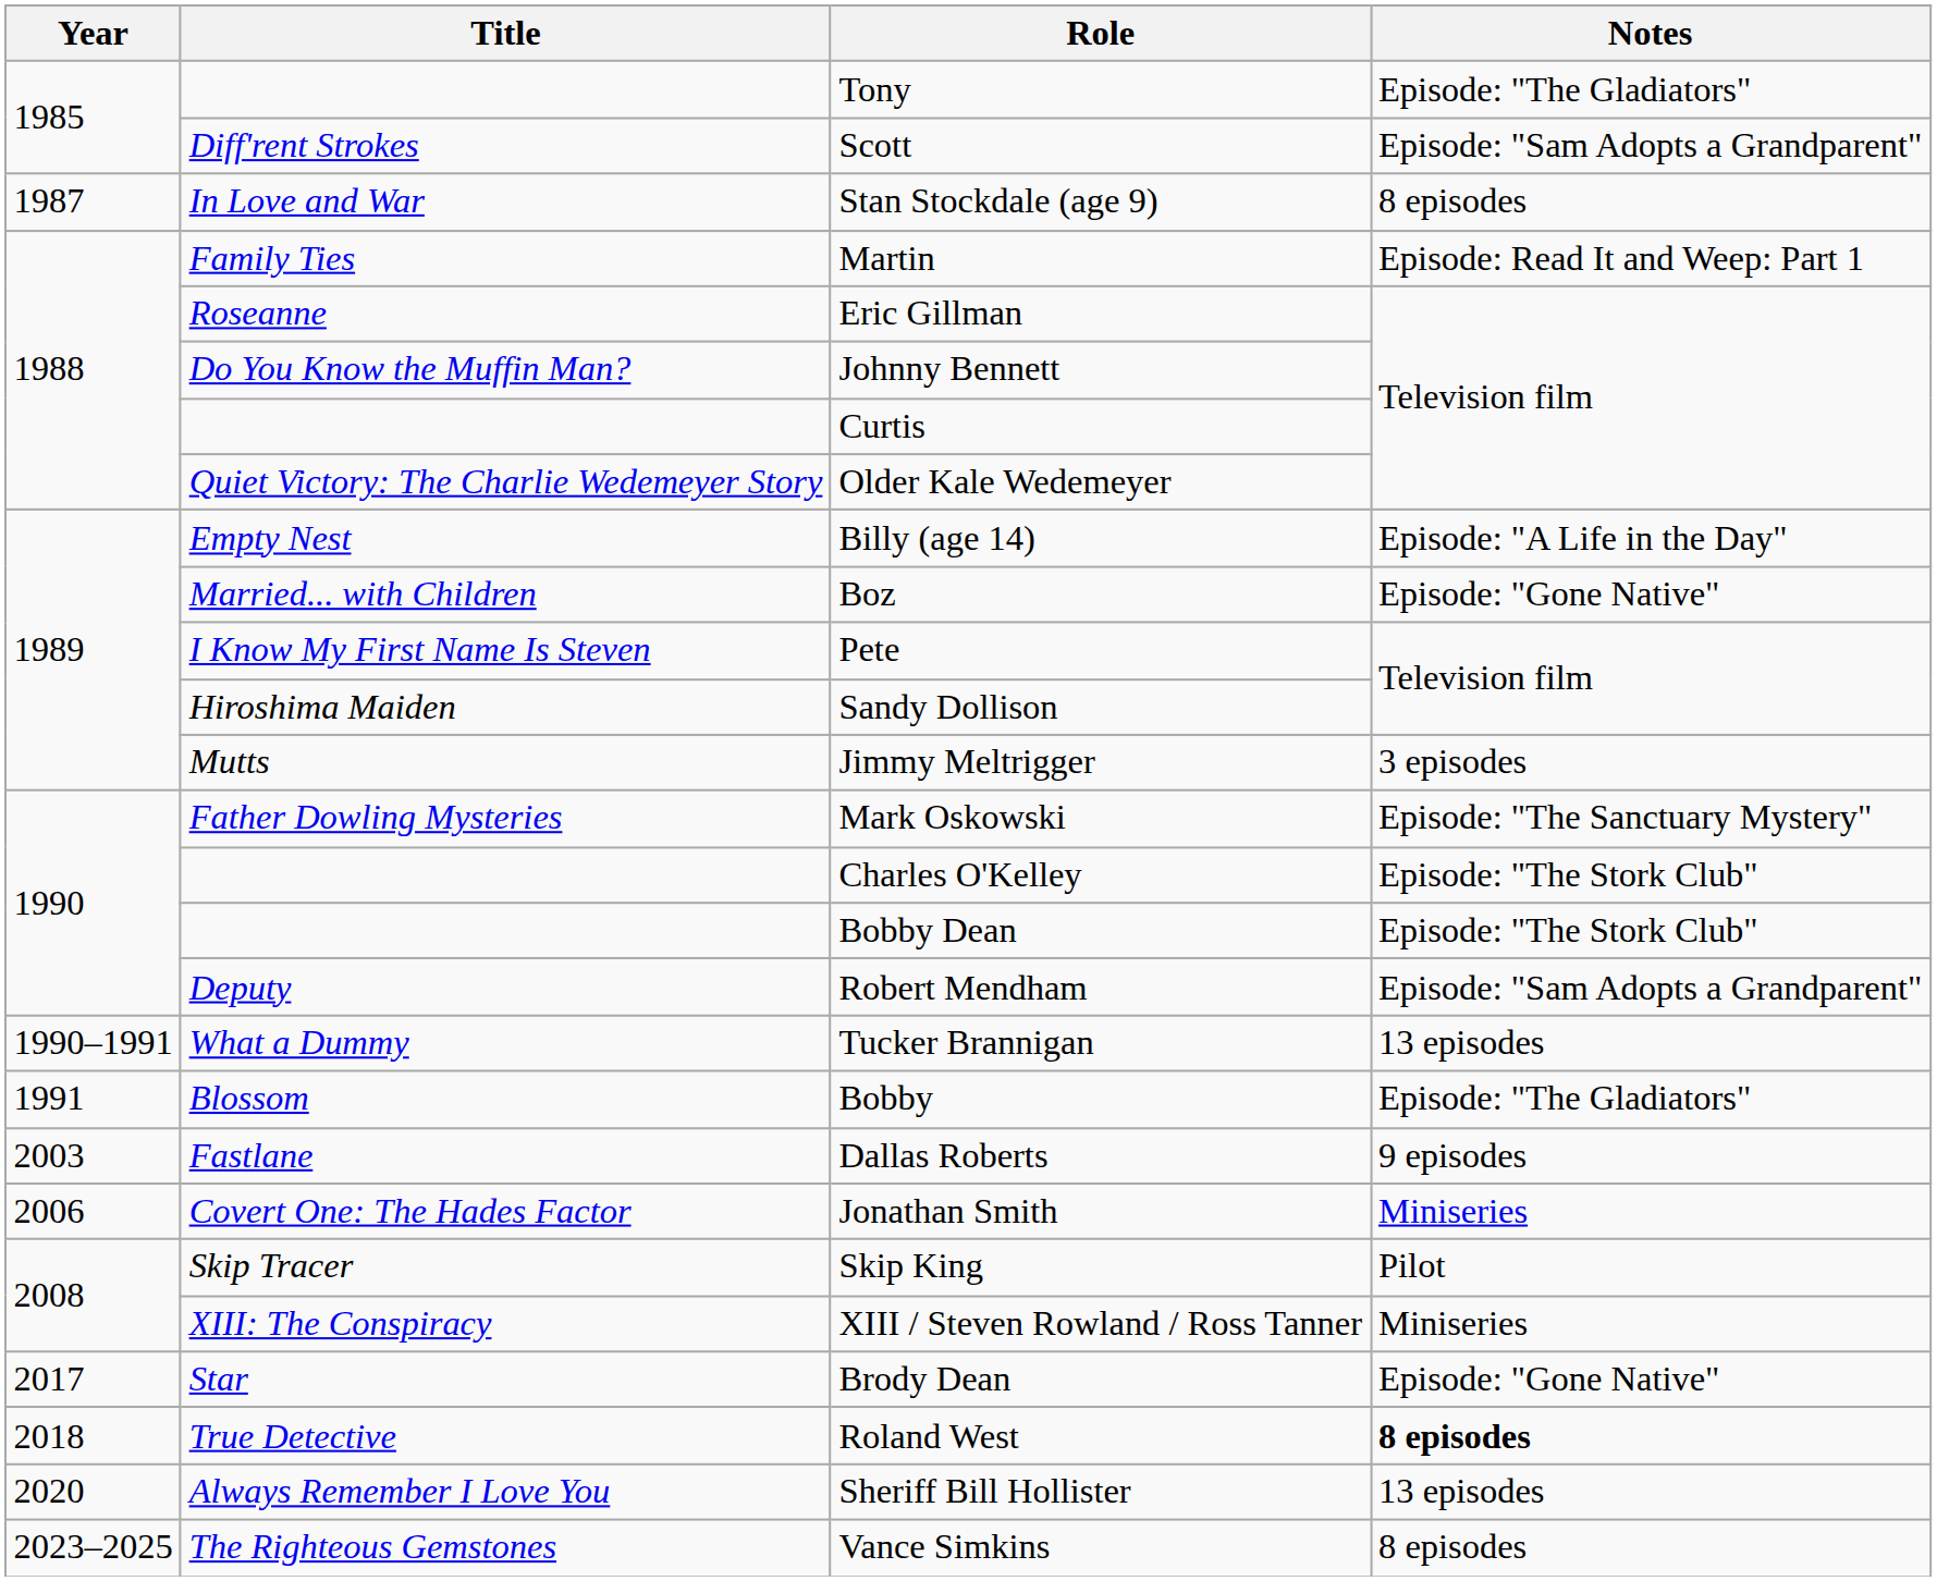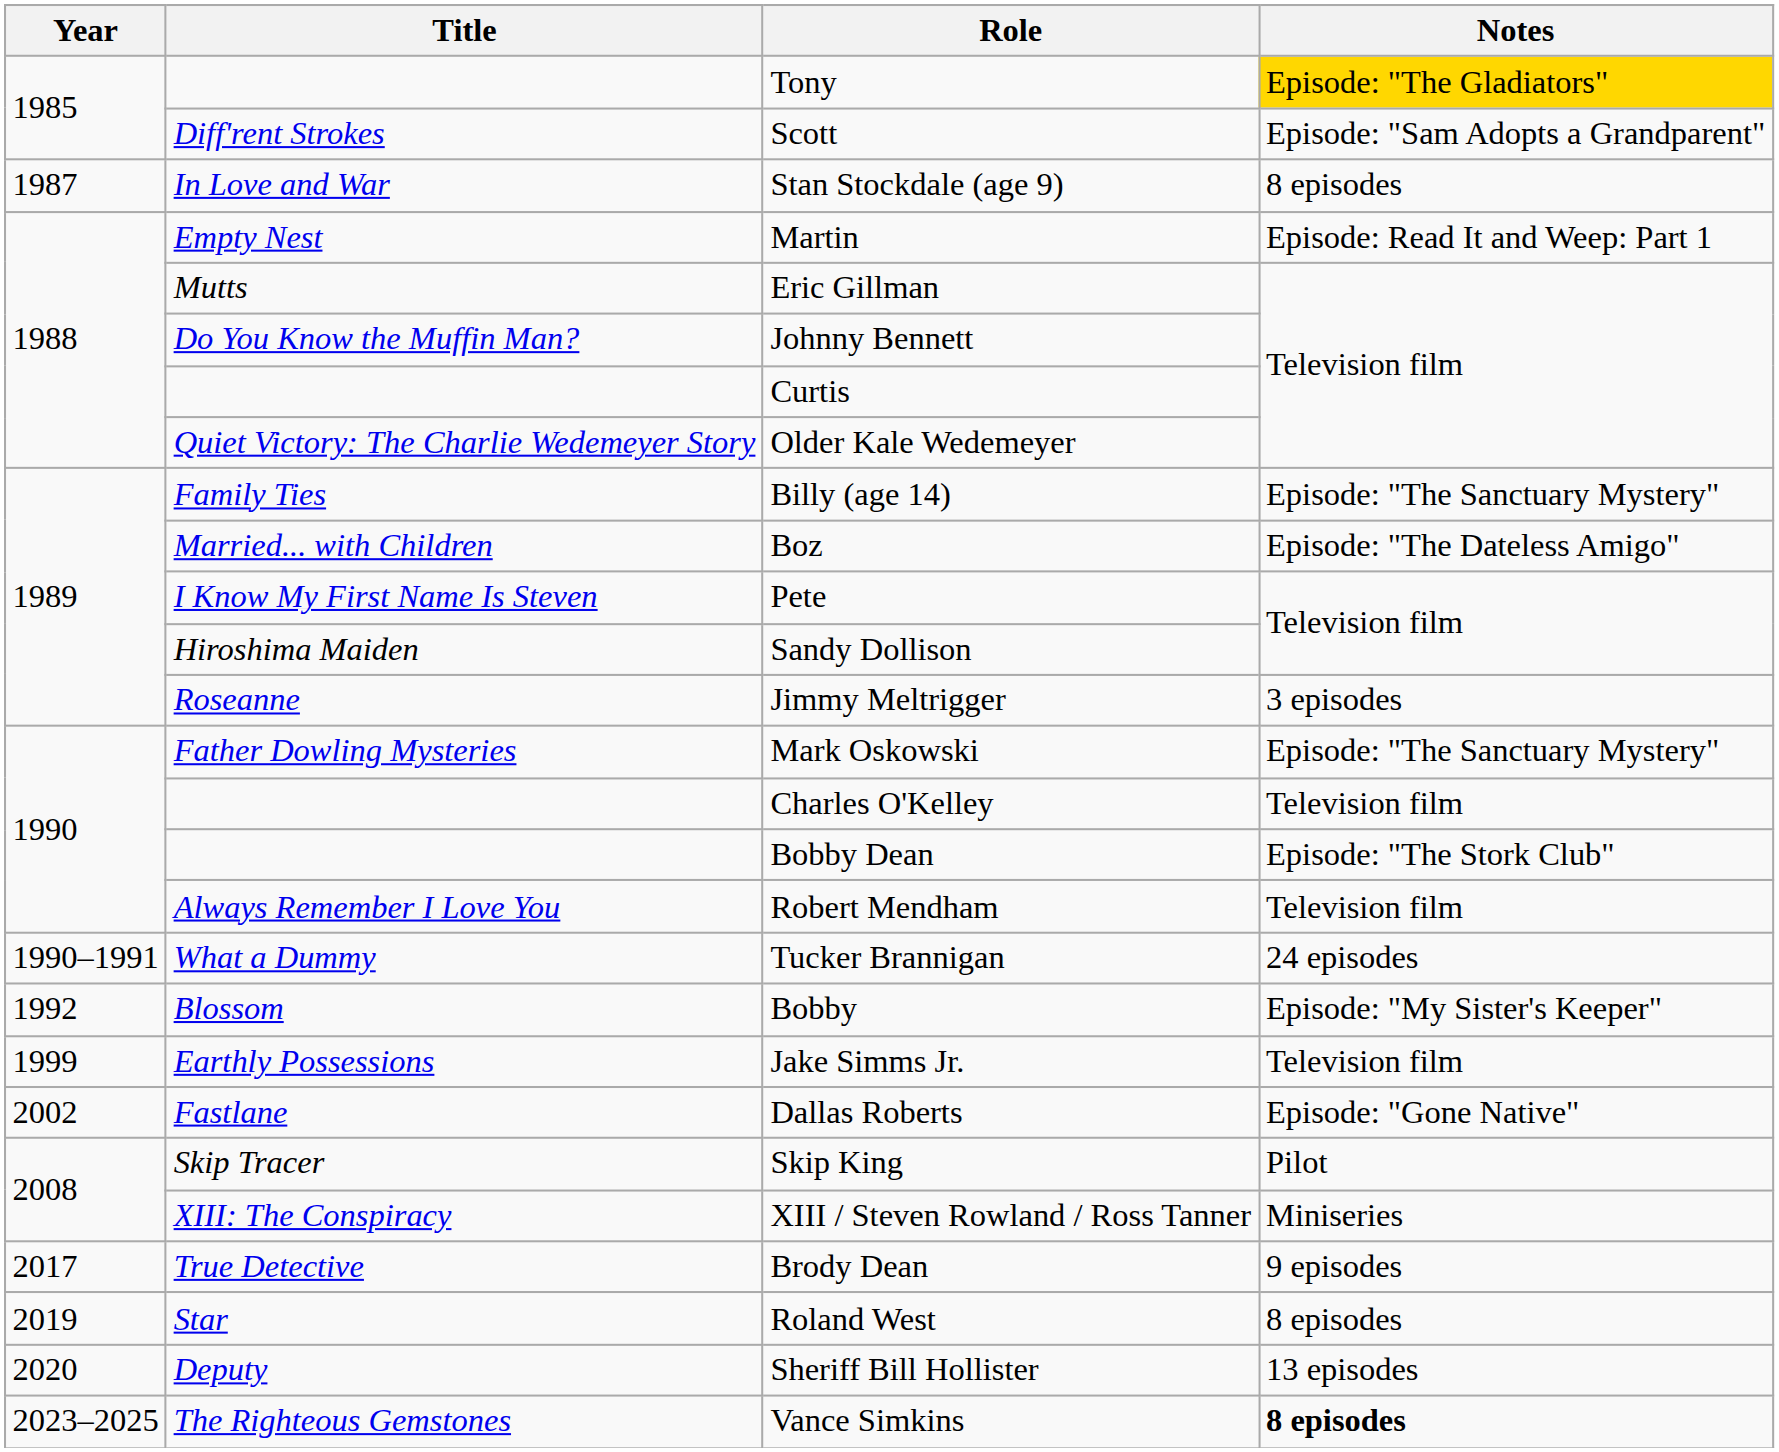Tony | Notes: no background -> gold background
Martin | Title: Family Ties -> Empty Nest
Eric Gillman | Title: Roseanne -> Mutts
Billy (age 14) | Title: Empty Nest -> Family Ties
Billy (age 14) | Notes: Episode: "A Life in the Day" -> Episode: "The Sanctuary Mystery"
Boz | Notes: Episode: "Gone Native" -> Episode: "The Dateless Amigo"
Jimmy Meltrigger | Title: Mutts -> Roseanne
Charles O'Kelley | Notes: Episode: "The Stork Club" -> Television film
Robert Mendham | Title: Deputy -> Always Remember I Love You
Robert Mendham | Notes: Episode: "Sam Adopts a Grandparent" -> Television film
Tucker Brannigan | Notes: 13 episodes -> 24 episodes
Bobby | Year: 1991 -> 1992
Bobby | Notes: Episode: "The Gladiators" -> Episode: "My Sister's Keeper"
+ row: 1999 | Earthly Possessions | Jake Simms Jr. | Television film
Dallas Roberts | Year: 2003 -> 2002
Dallas Roberts | Notes: 9 episodes -> Episode: "Gone Native"
- row: 2006 | Covert One: The Hades Factor | Jonathan Smith | Miniseries
Brody Dean | Title: Star -> True Detective
Brody Dean | Notes: Episode: "Gone Native" -> 9 episodes
Roland West | Year: 2018 -> 2019
Roland West | Title: True Detective -> Star
Roland West | Notes: bold -> normal
Sheriff Bill Hollister | Title: Always Remember I Love You -> Deputy
Vance Simkins | Notes: normal -> bold
